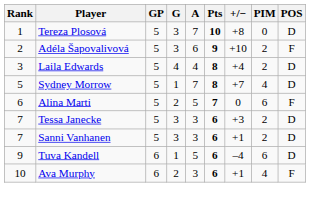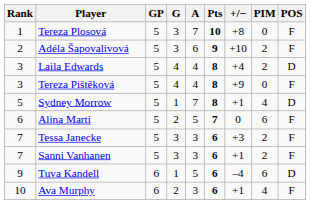Tereza Plosová | POS: D -> F
+ row: 3 | Tereza Pištěková | 5 | 4 | 4 | 8 | +9 | 0 | F
Sydney Morrow | +/−: +7 -> +1
Tessa Janecke | POS: D -> F
Sanni Vanhanen | POS: D -> F
